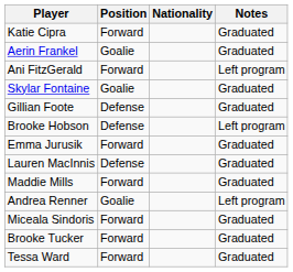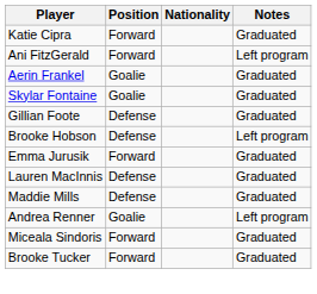rows swapped: Ani FitzGerald <-> Aerin Frankel
Maddie Mills | Position: Forward -> Defense
- row: Tessa Ward | Forward | Graduated
